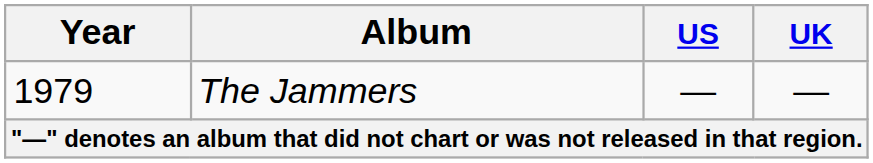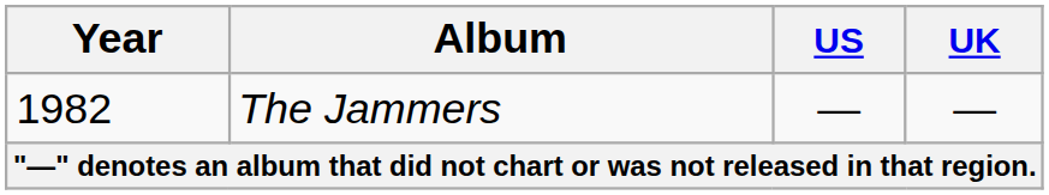The Jammers | Year: 1979 -> 1982
